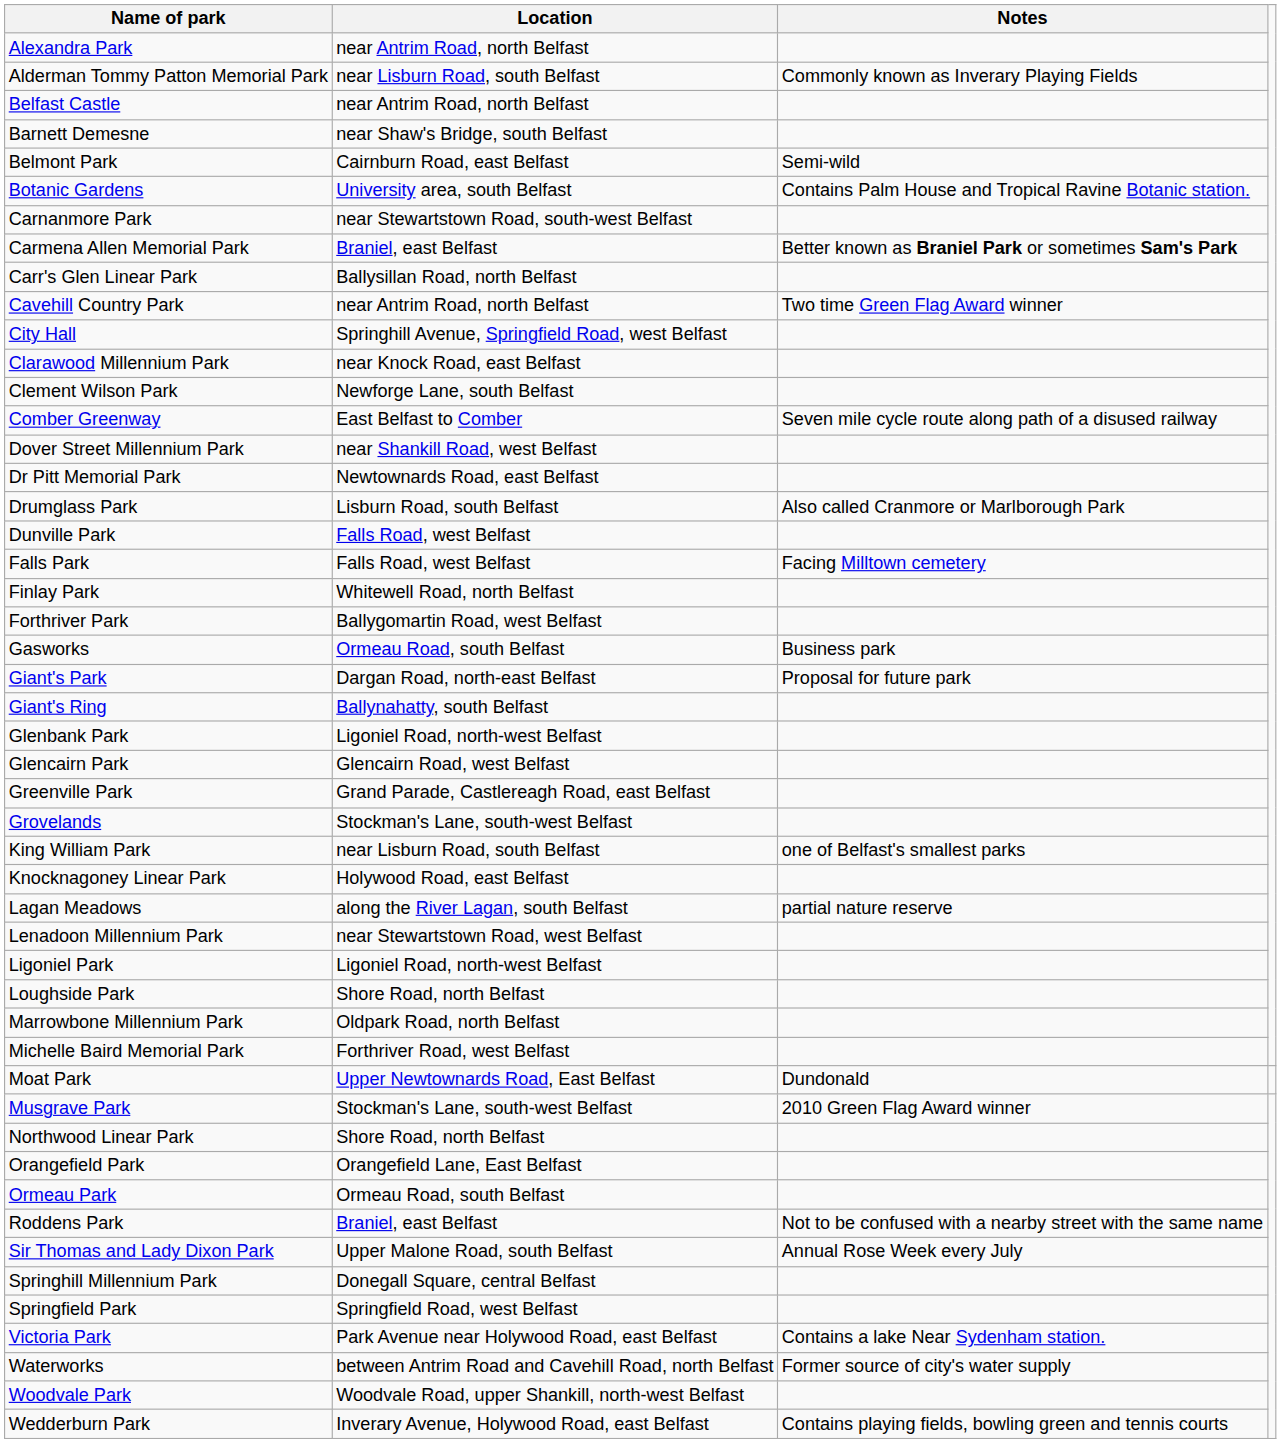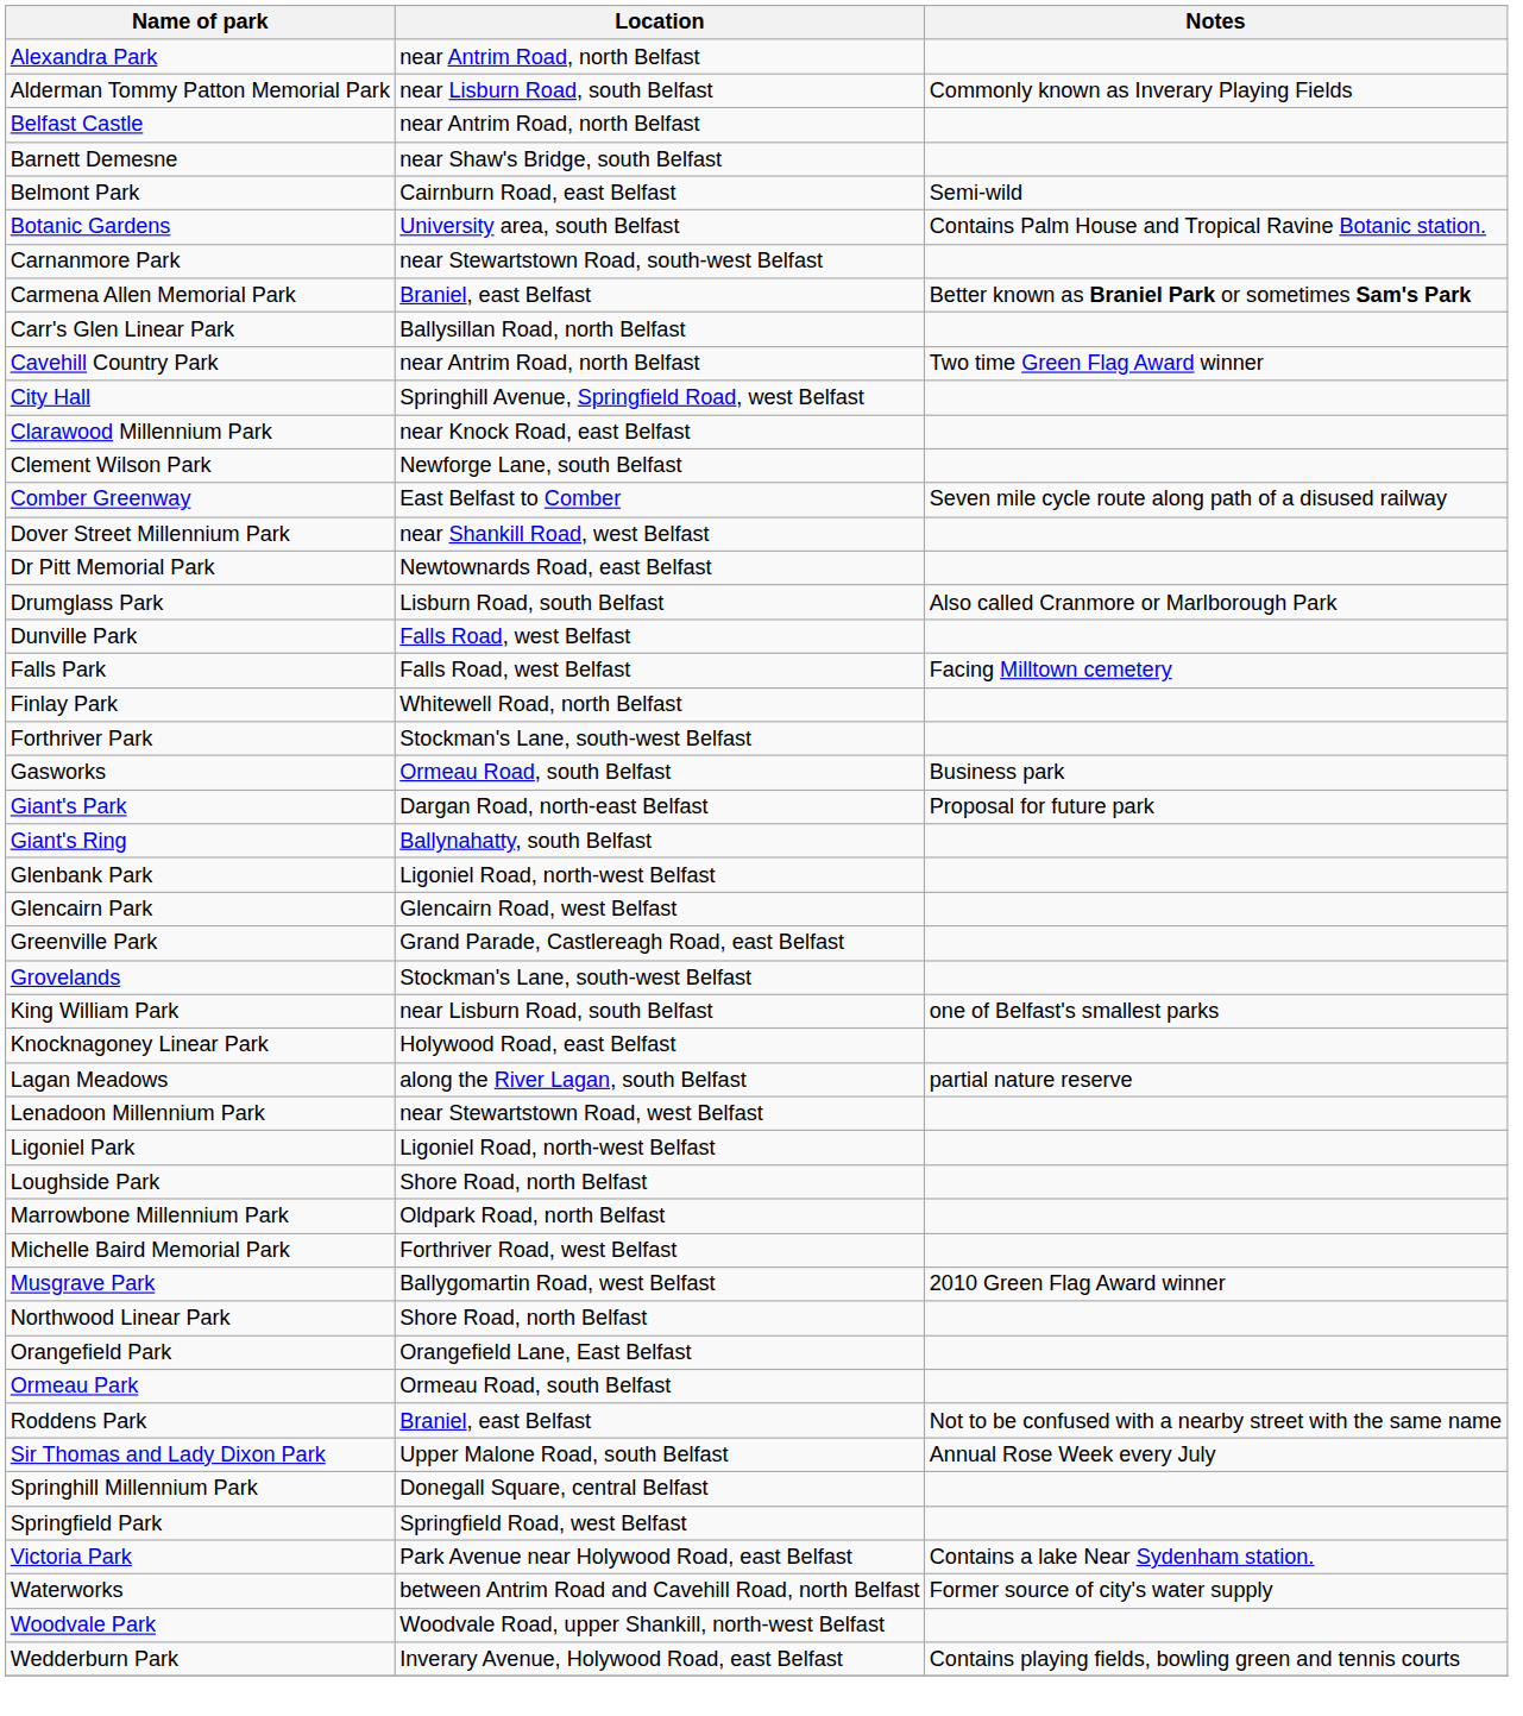Forthriver Park | Location: Ballygomartin Road, west Belfast -> Stockman's Lane, south-west Belfast
- row: Moat Park | Upper Newtownards Road, East Belfast | Dundonald
Musgrave Park | Location: Stockman's Lane, south-west Belfast -> Ballygomartin Road, west Belfast
